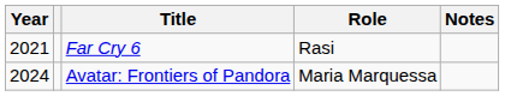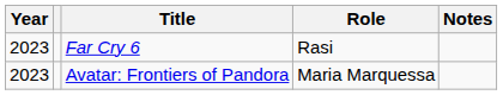Far Cry 6 | Year: 2021 -> 2023
Avatar: Frontiers of Pandora | Year: 2024 -> 2023
